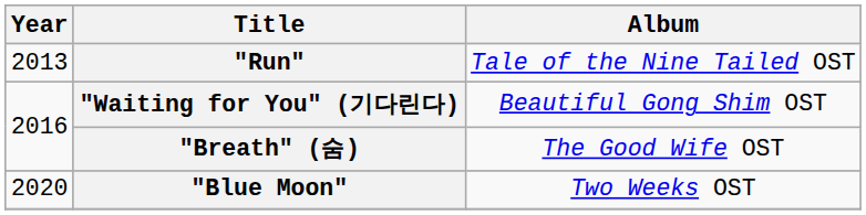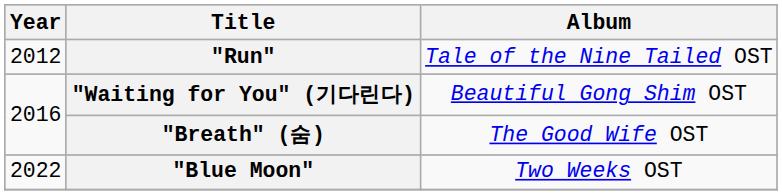"Run" | Year: 2013 -> 2012
"Blue Moon" | Year: 2020 -> 2022
